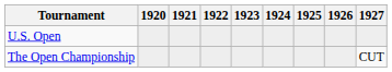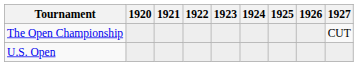rows swapped: The Open Championship <-> U.S. Open
